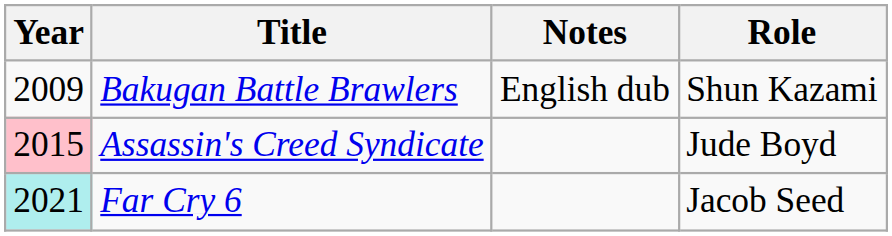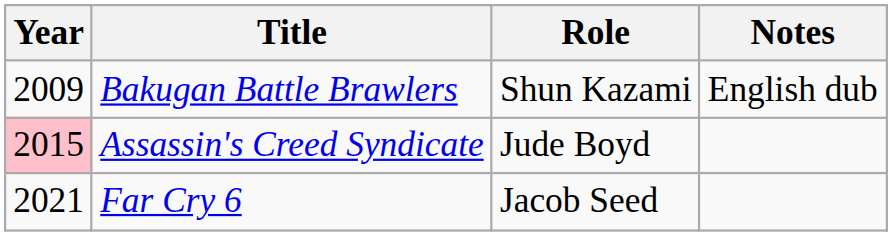columns swapped: Role <-> Notes
Far Cry 6 | Year: paleturquoise background -> no background
